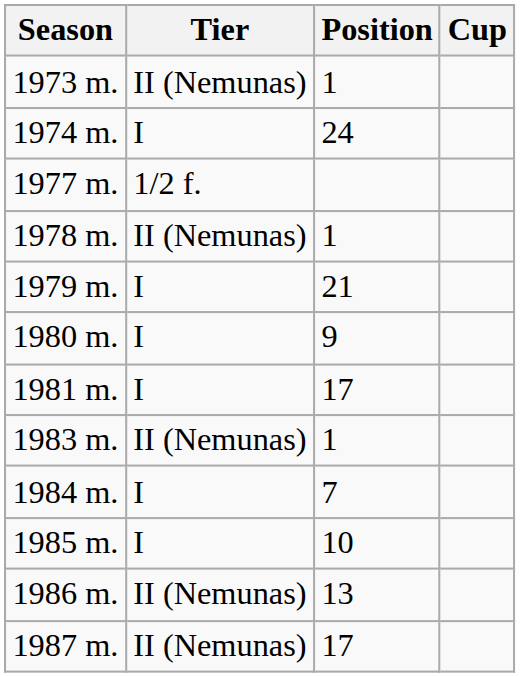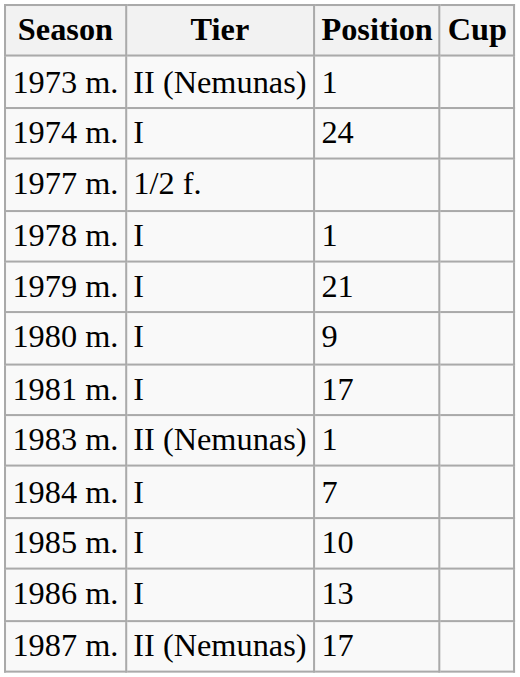1978 m. | Tier: II (Nemunas) -> I
1986 m. | Tier: II (Nemunas) -> I
